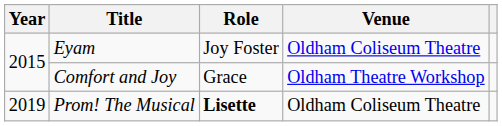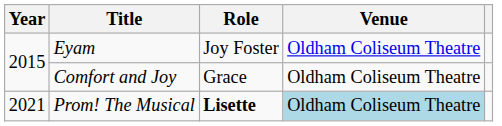Comfort and Joy | Venue: Oldham Theatre Workshop -> Oldham Coliseum Theatre
Prom! The Musical | Year: 2019 -> 2021
Prom! The Musical | Venue: no background -> lightblue background
